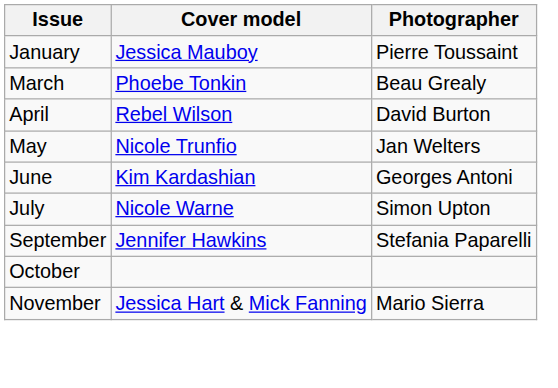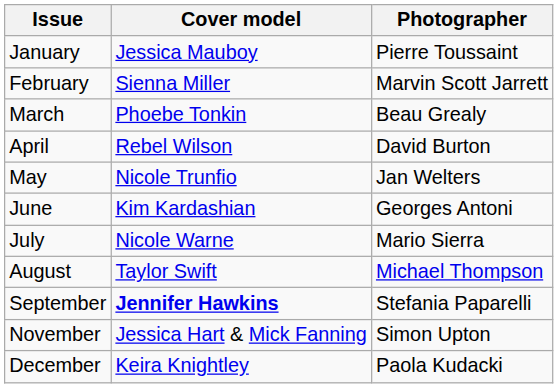+ row: February | Sienna Miller | Marvin Scott Jarrett
July | Photographer: Simon Upton -> Mario Sierra
+ row: August | Taylor Swift | Michael Thompson
September | Cover model: normal -> bold
- row: October
November | Photographer: Mario Sierra -> Simon Upton
+ row: December | Keira Knightley | Paola Kudacki
